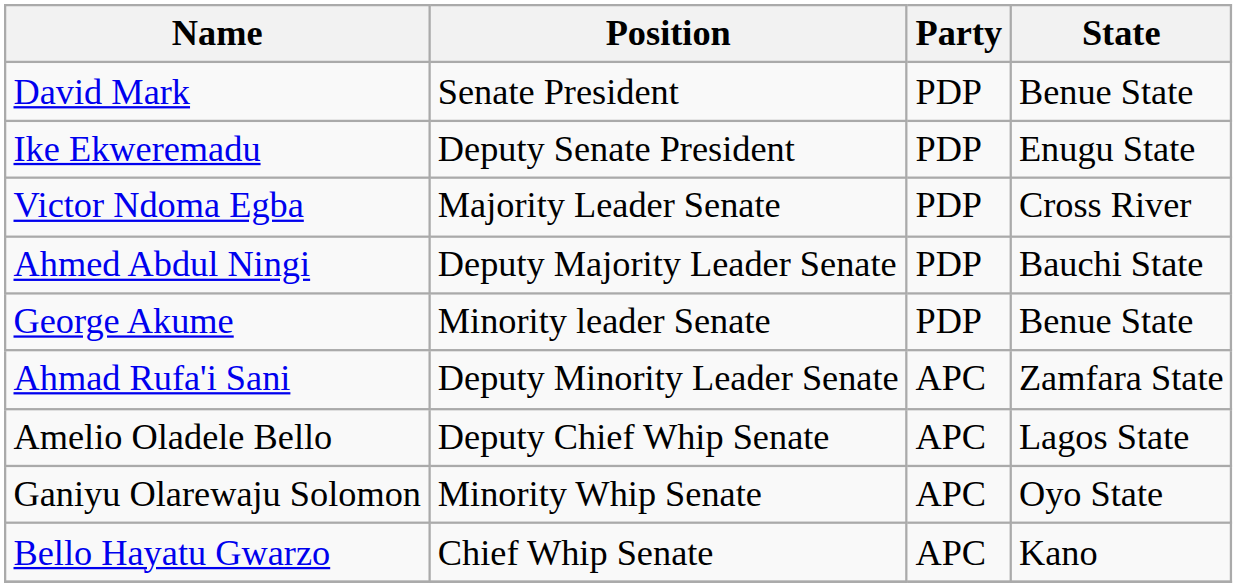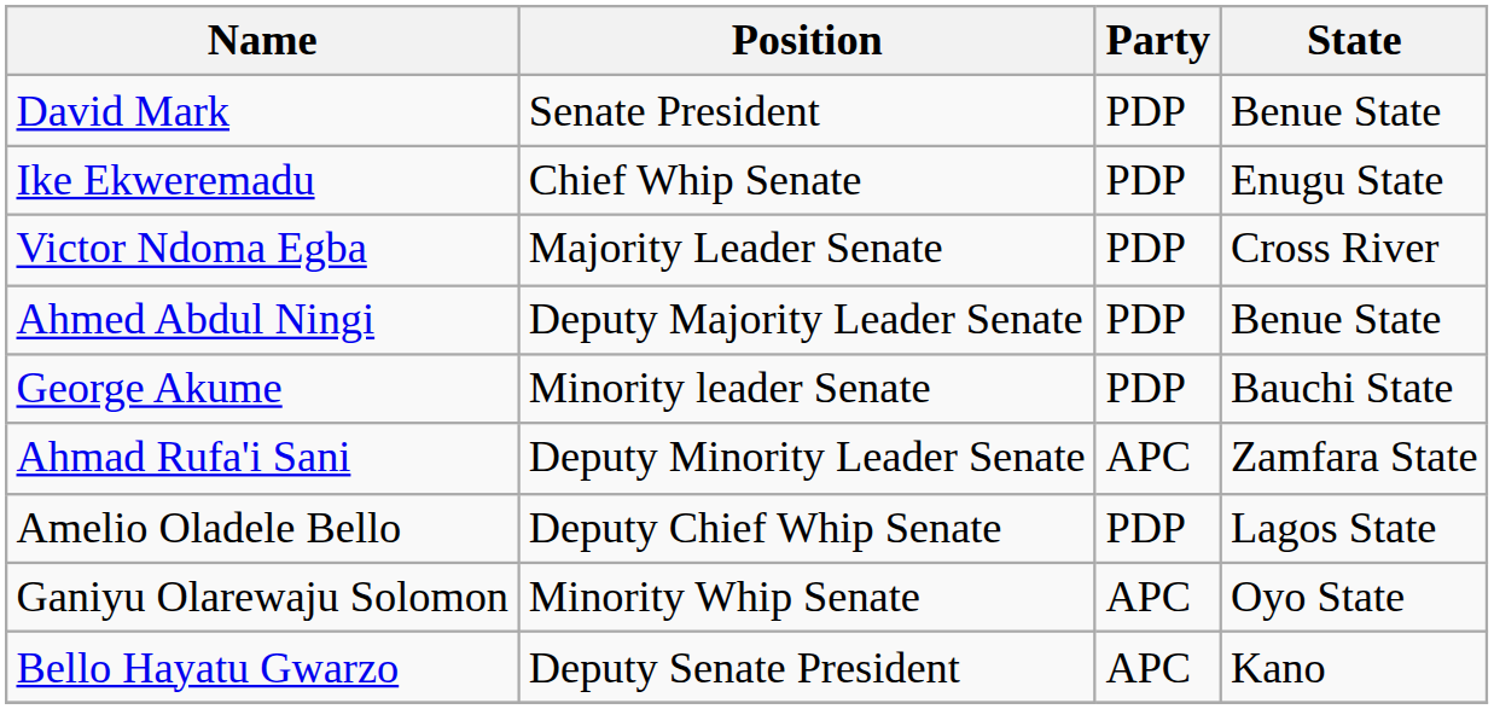Ike Ekweremadu | Position: Deputy Senate President -> Chief Whip Senate
Ahmed Abdul Ningi | State: Bauchi State -> Benue State
George Akume | State: Benue State -> Bauchi State
Amelio Oladele Bello | Party: APC -> PDP
Bello Hayatu Gwarzo | Position: Chief Whip Senate -> Deputy Senate President
